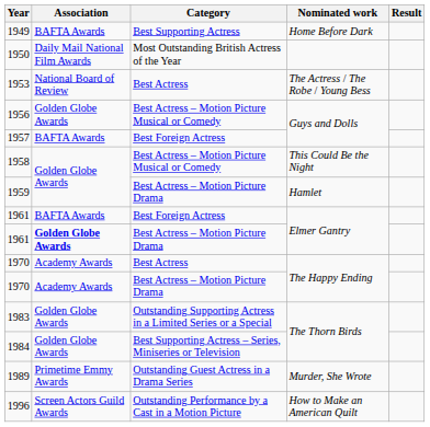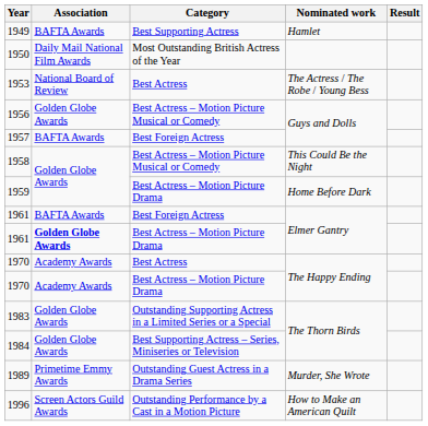1949 | Nominated work: Home Before Dark -> Hamlet
1959 | Nominated work: Hamlet -> Home Before Dark
